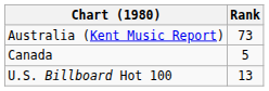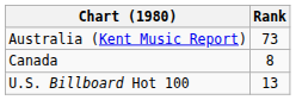Canada | Rank: 5 -> 8
